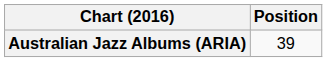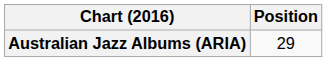Australian Jazz Albums (ARIA) | Position: 39 -> 29
